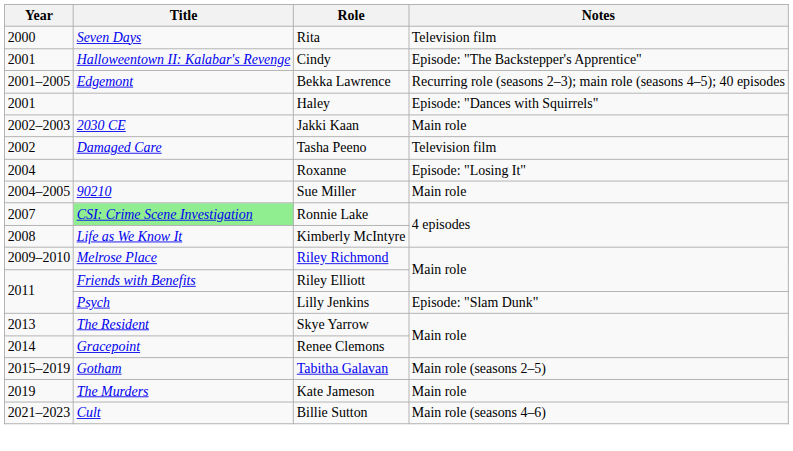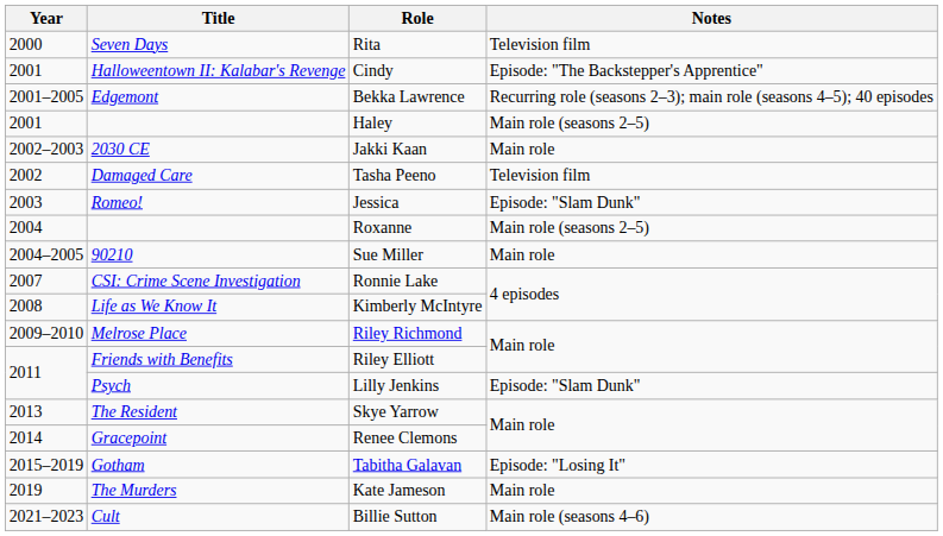Haley | Notes: Episode: "Dances with Squirrels" -> Main role (seasons 2–5)
+ row: 2003 | Romeo! | Jessica | Episode: "Slam Dunk"
Roxanne | Notes: Episode: "Losing It" -> Main role (seasons 2–5)
Ronnie Lake | Title: lightgreen background -> no background
Tabitha Galavan | Notes: Main role (seasons 2–5) -> Episode: "Losing It"
